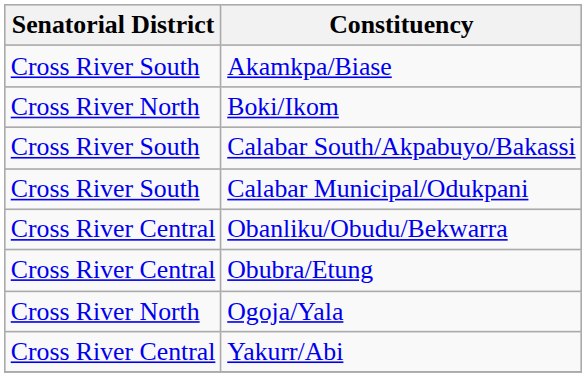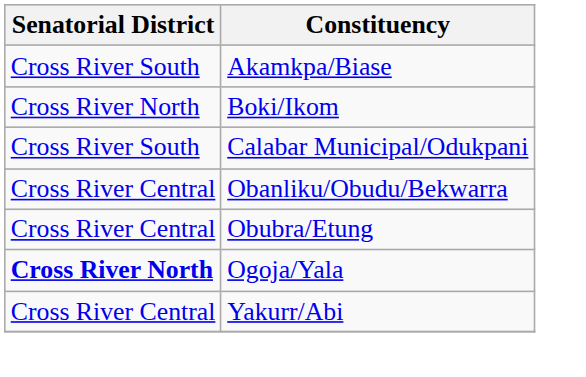- row: Cross River South | Calabar South/Akpabuyo/Bakassi
Ogoja/Yala | Senatorial District: normal -> bold
